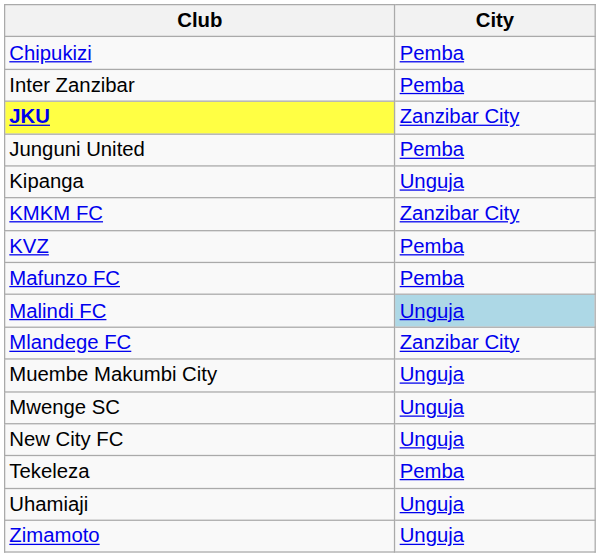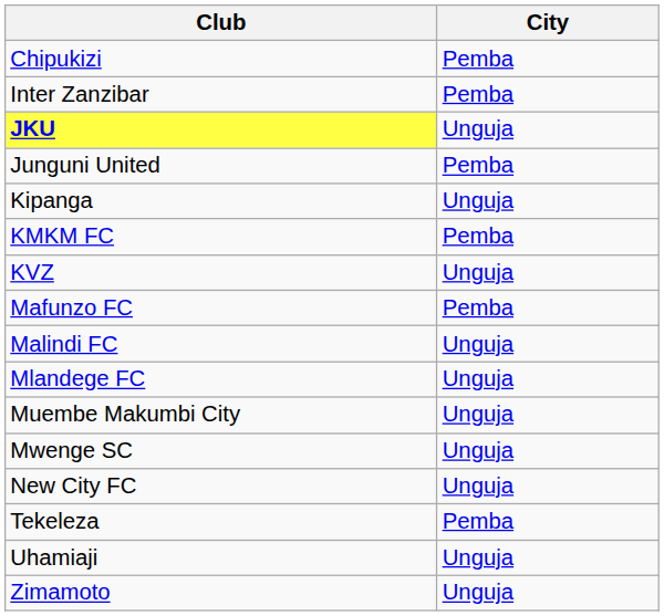JKU | City: Zanzibar City -> Unguja
KMKM FC | City: Zanzibar City -> Pemba
KVZ | City: Pemba -> Unguja
Malindi FC | City: lightblue background -> no background
Mlandege FC | City: Zanzibar City -> Unguja
